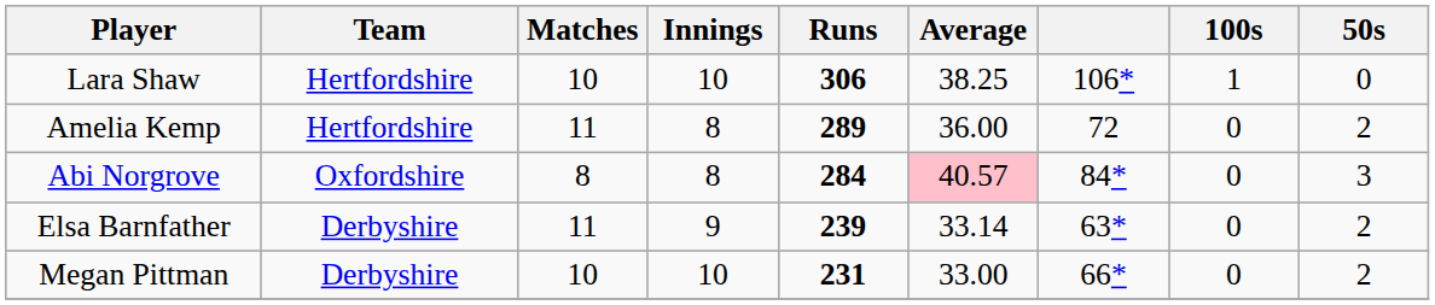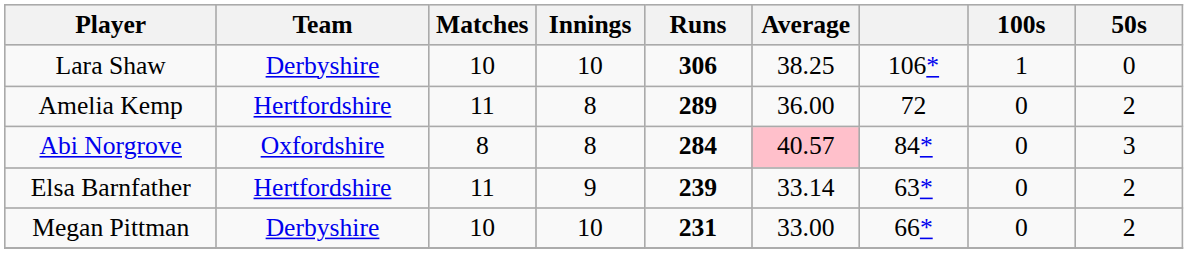Lara Shaw | Team: Hertfordshire -> Derbyshire
Elsa Barnfather | Team: Derbyshire -> Hertfordshire
